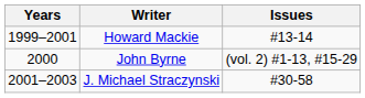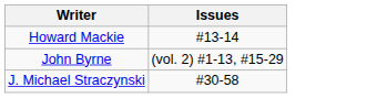- column: Years | 1999–2001 | 2000 | 2001–2003
